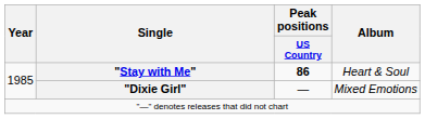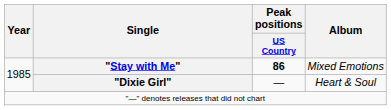"Stay with Me" | Album: Heart & Soul -> Mixed Emotions
"Dixie Girl" | Album: Mixed Emotions -> Heart & Soul
